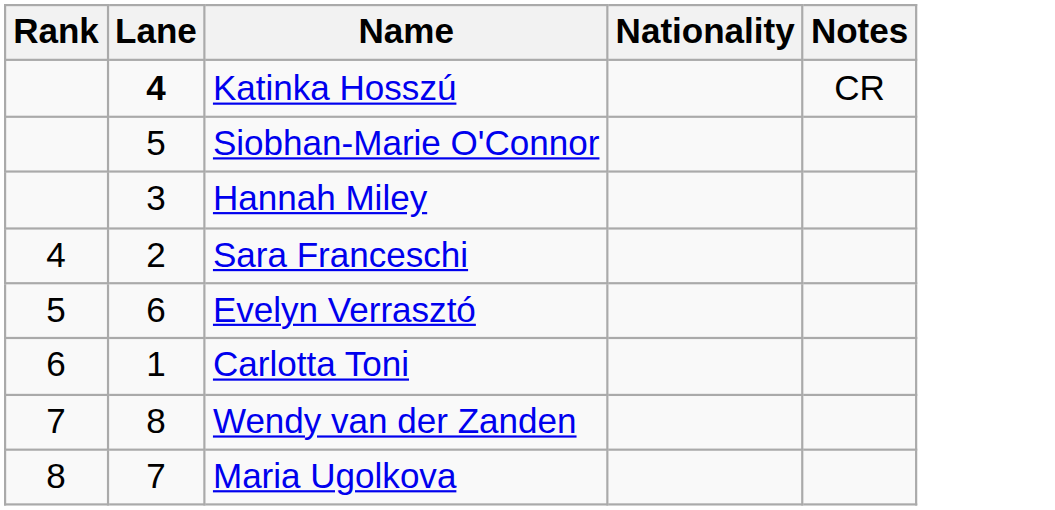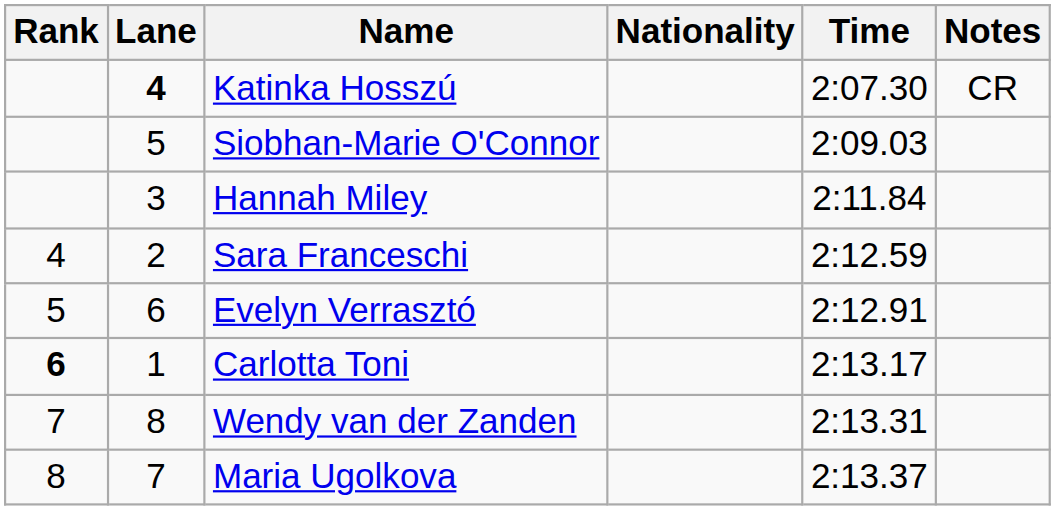+ column: Time | 2:07.30 | 2:09.03 | 2:11.84 | 2:12.59 | 2:12.91 | 2:13.17 | 2:13.31 | 2:13.37
Carlotta Toni | Rank: normal -> bold
